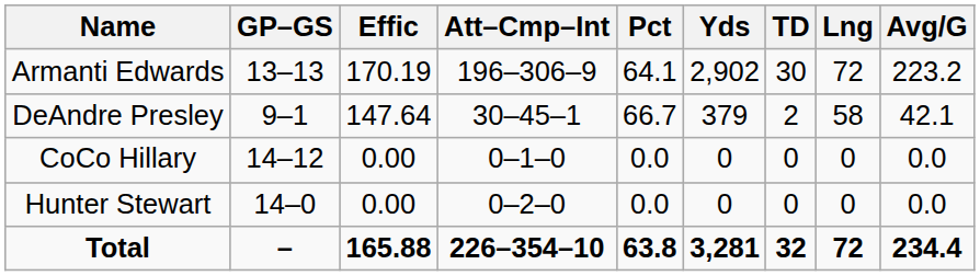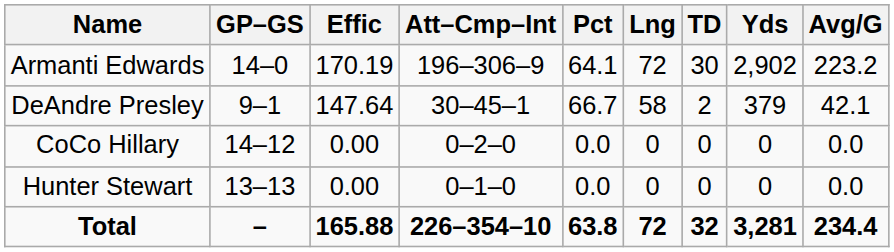columns swapped: Yds <-> Lng
Armanti Edwards | GP–GS: 13–13 -> 14–0
CoCo Hillary | Att–Cmp–Int: 0–1–0 -> 0–2–0
Hunter Stewart | GP–GS: 14–0 -> 13–13
Hunter Stewart | Att–Cmp–Int: 0–2–0 -> 0–1–0
